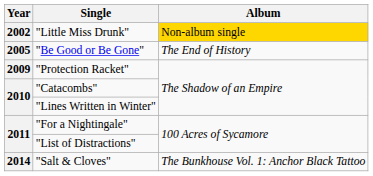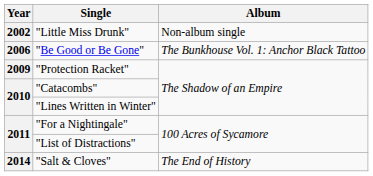"Little Miss Drunk" | Album: gold background -> no background
"Be Good or Be Gone" | Year: 2005 -> 2006
"Be Good or Be Gone" | Album: The End of History -> The Bunkhouse Vol. 1: Anchor Black Tattoo
"Salt & Cloves" | Album: The Bunkhouse Vol. 1: Anchor Black Tattoo -> The End of History
